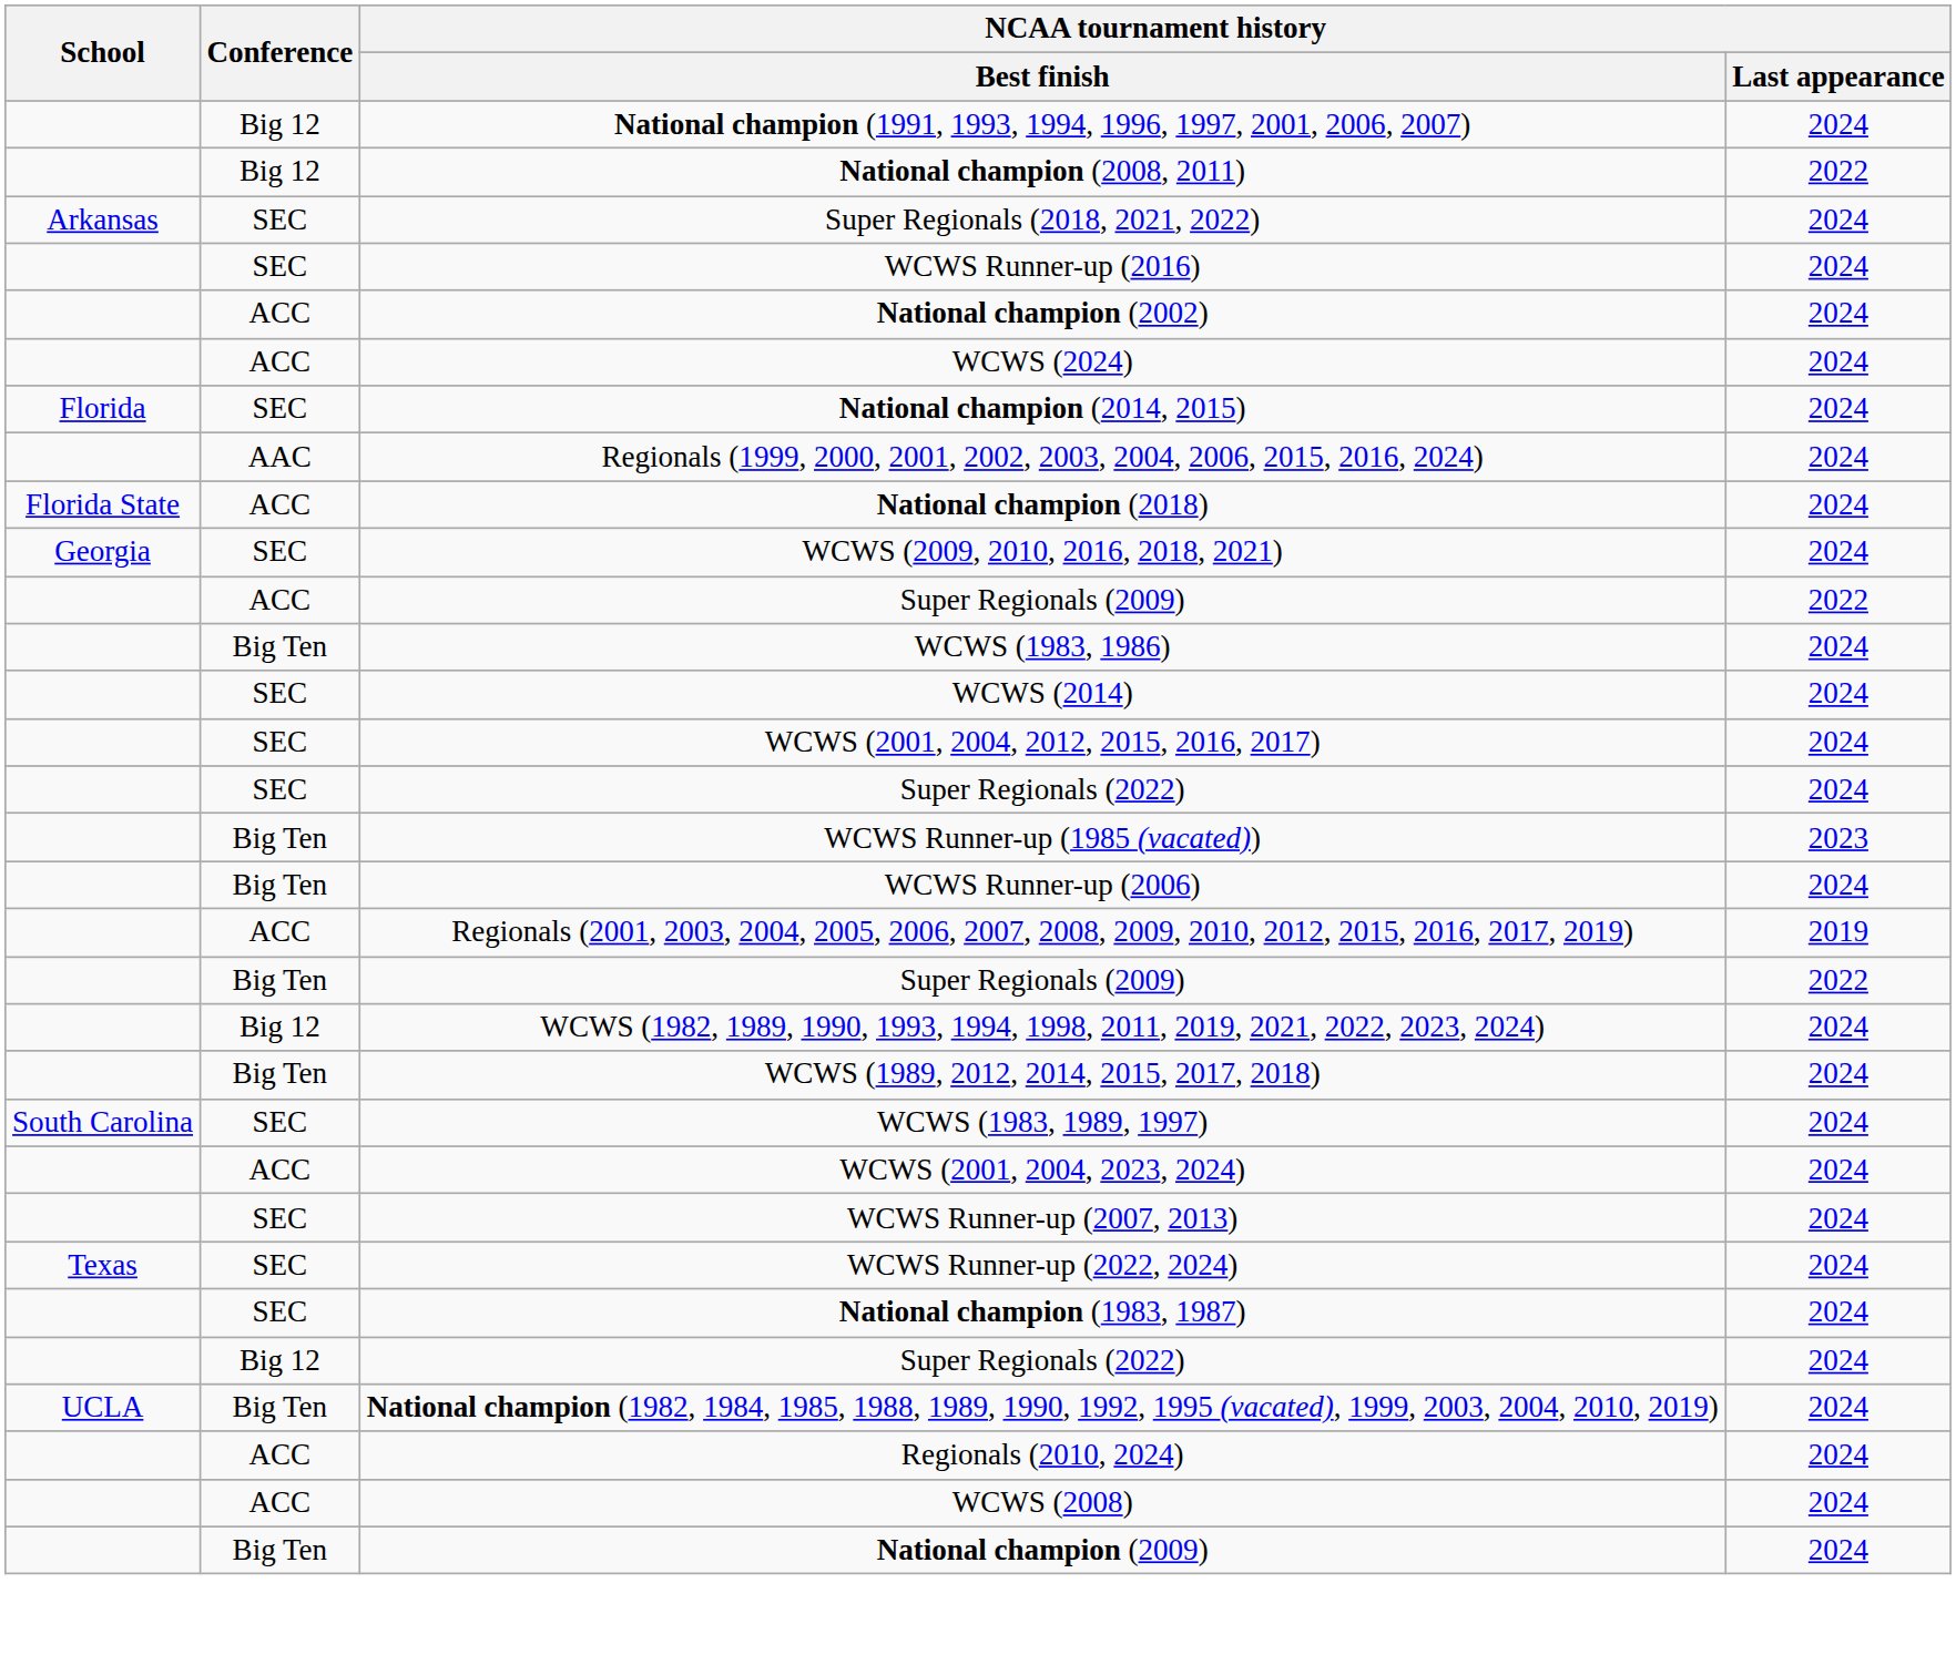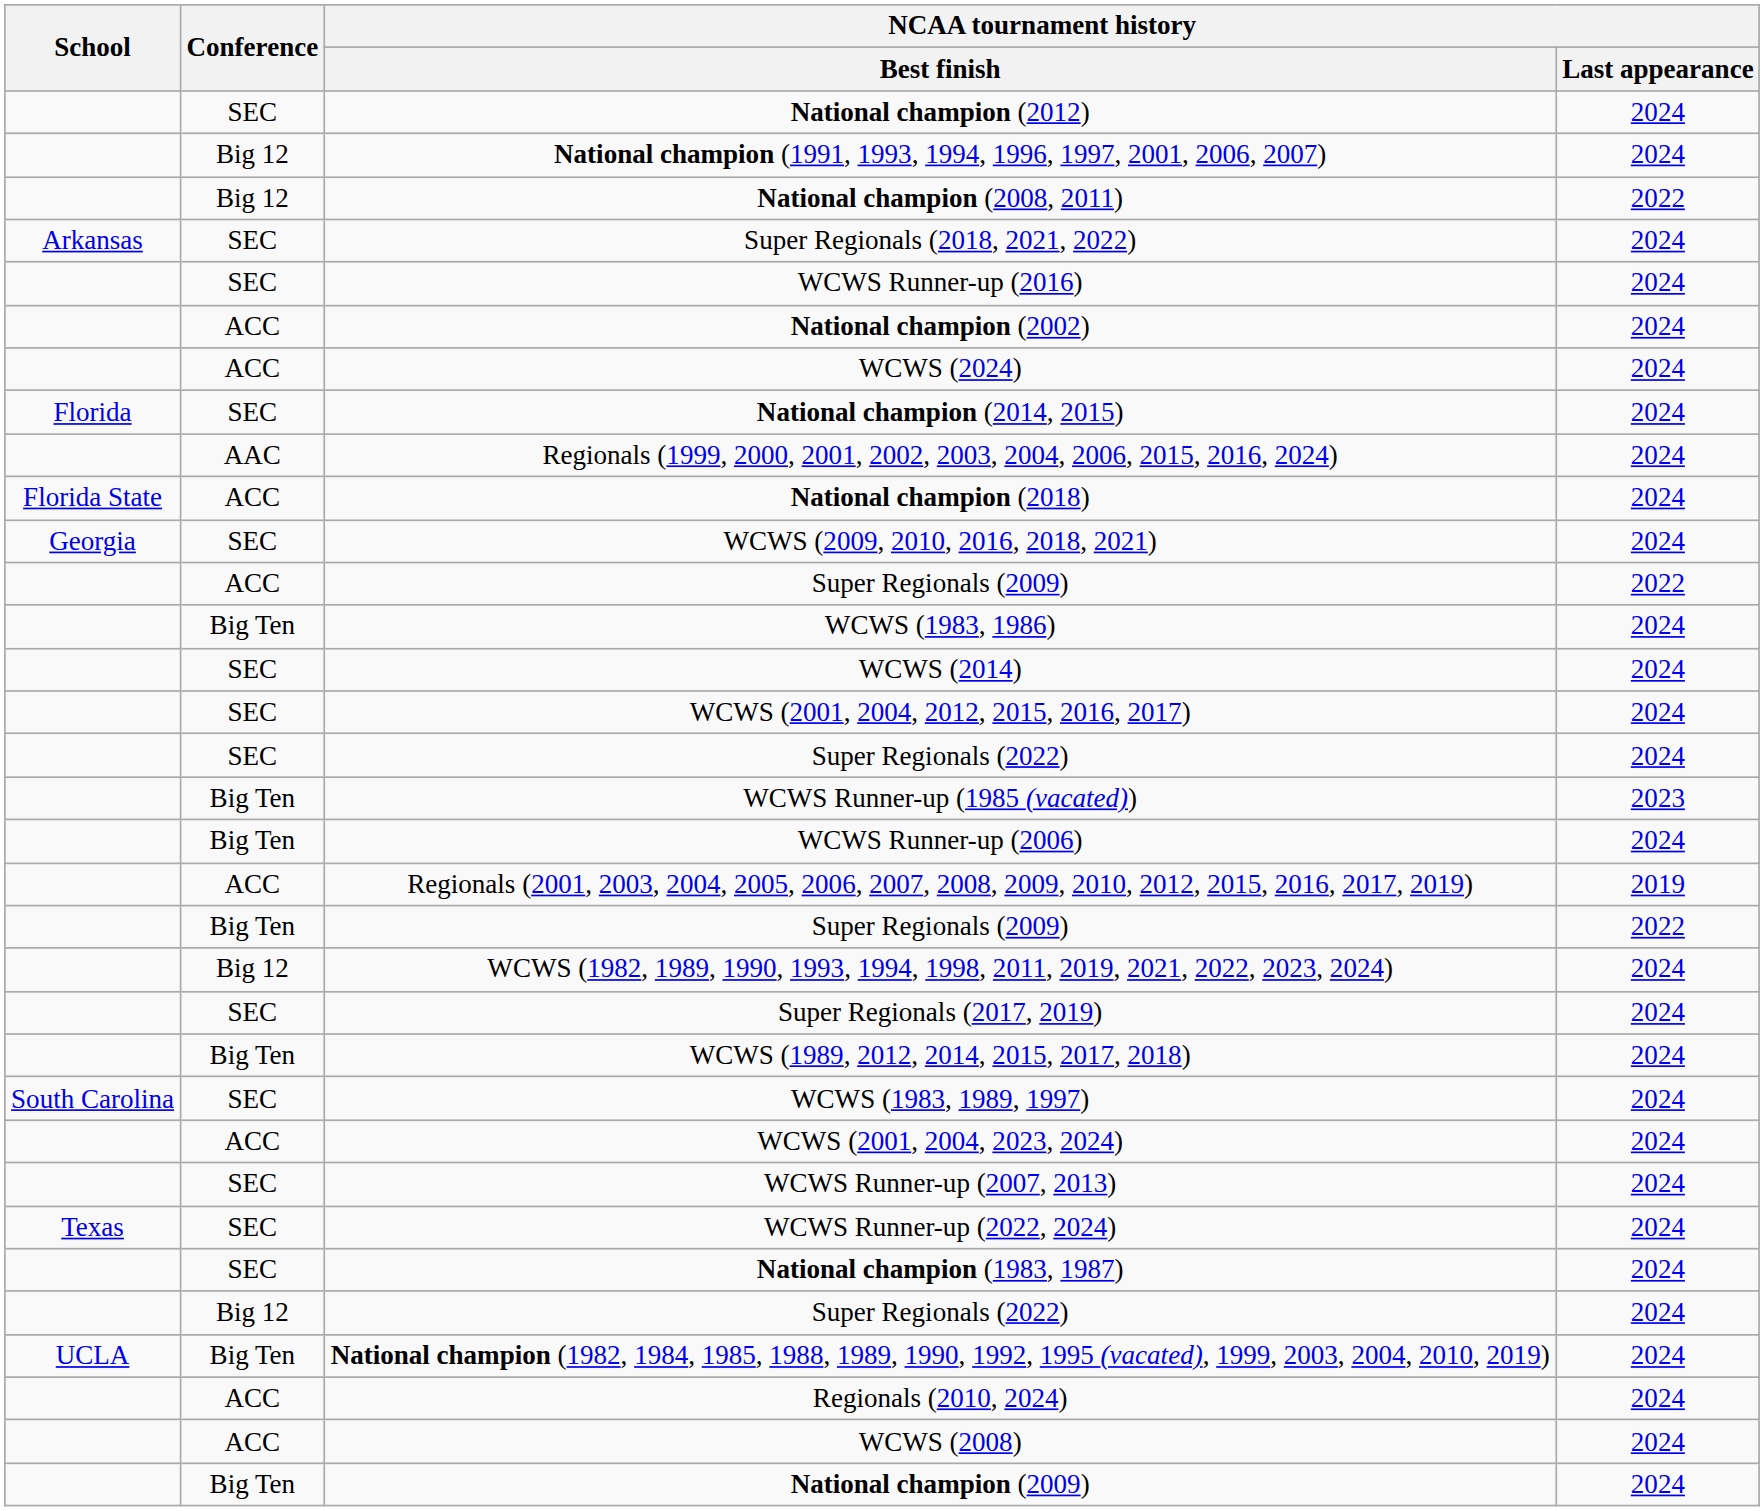+ row: SEC | National champion (2012) | 2024
+ row: SEC | Super Regionals (2017, 2019) | 2024
